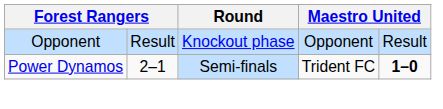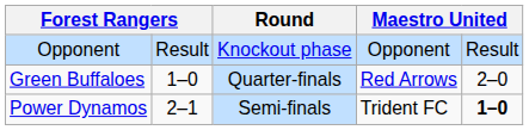+ row: Green Buffaloes | 1–0 | Quarter-finals | Red Arrows | 2–0
